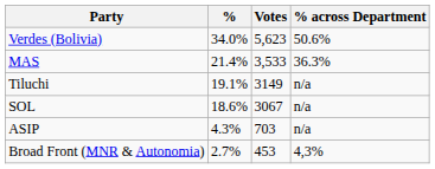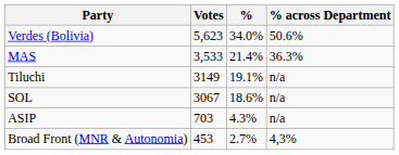columns swapped: Votes <-> %
